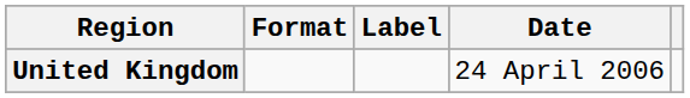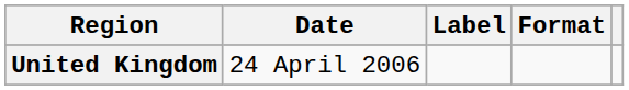columns swapped: Date <-> Format
